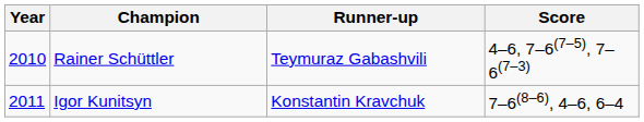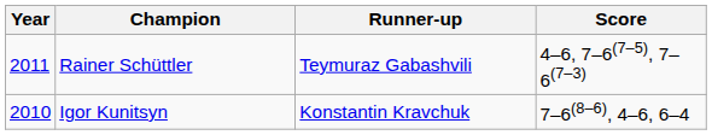Rainer Schüttler | Year: 2010 -> 2011
Igor Kunitsyn | Year: 2011 -> 2010
